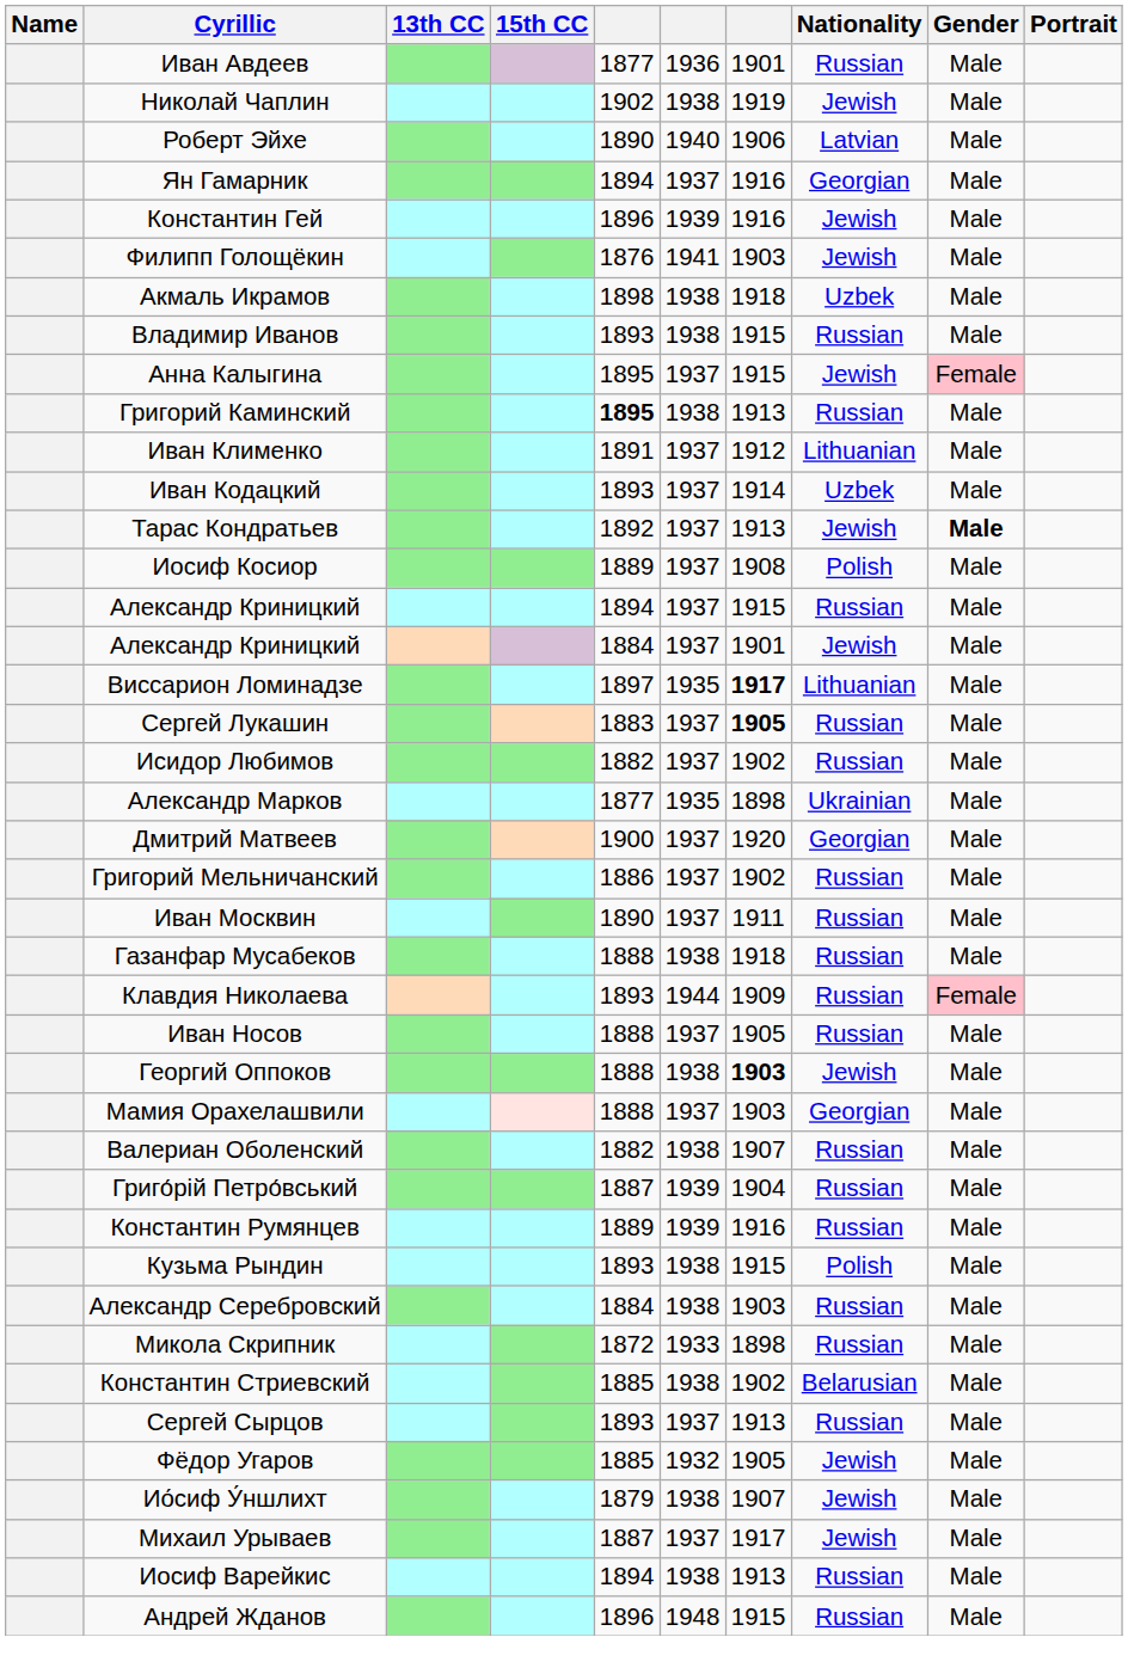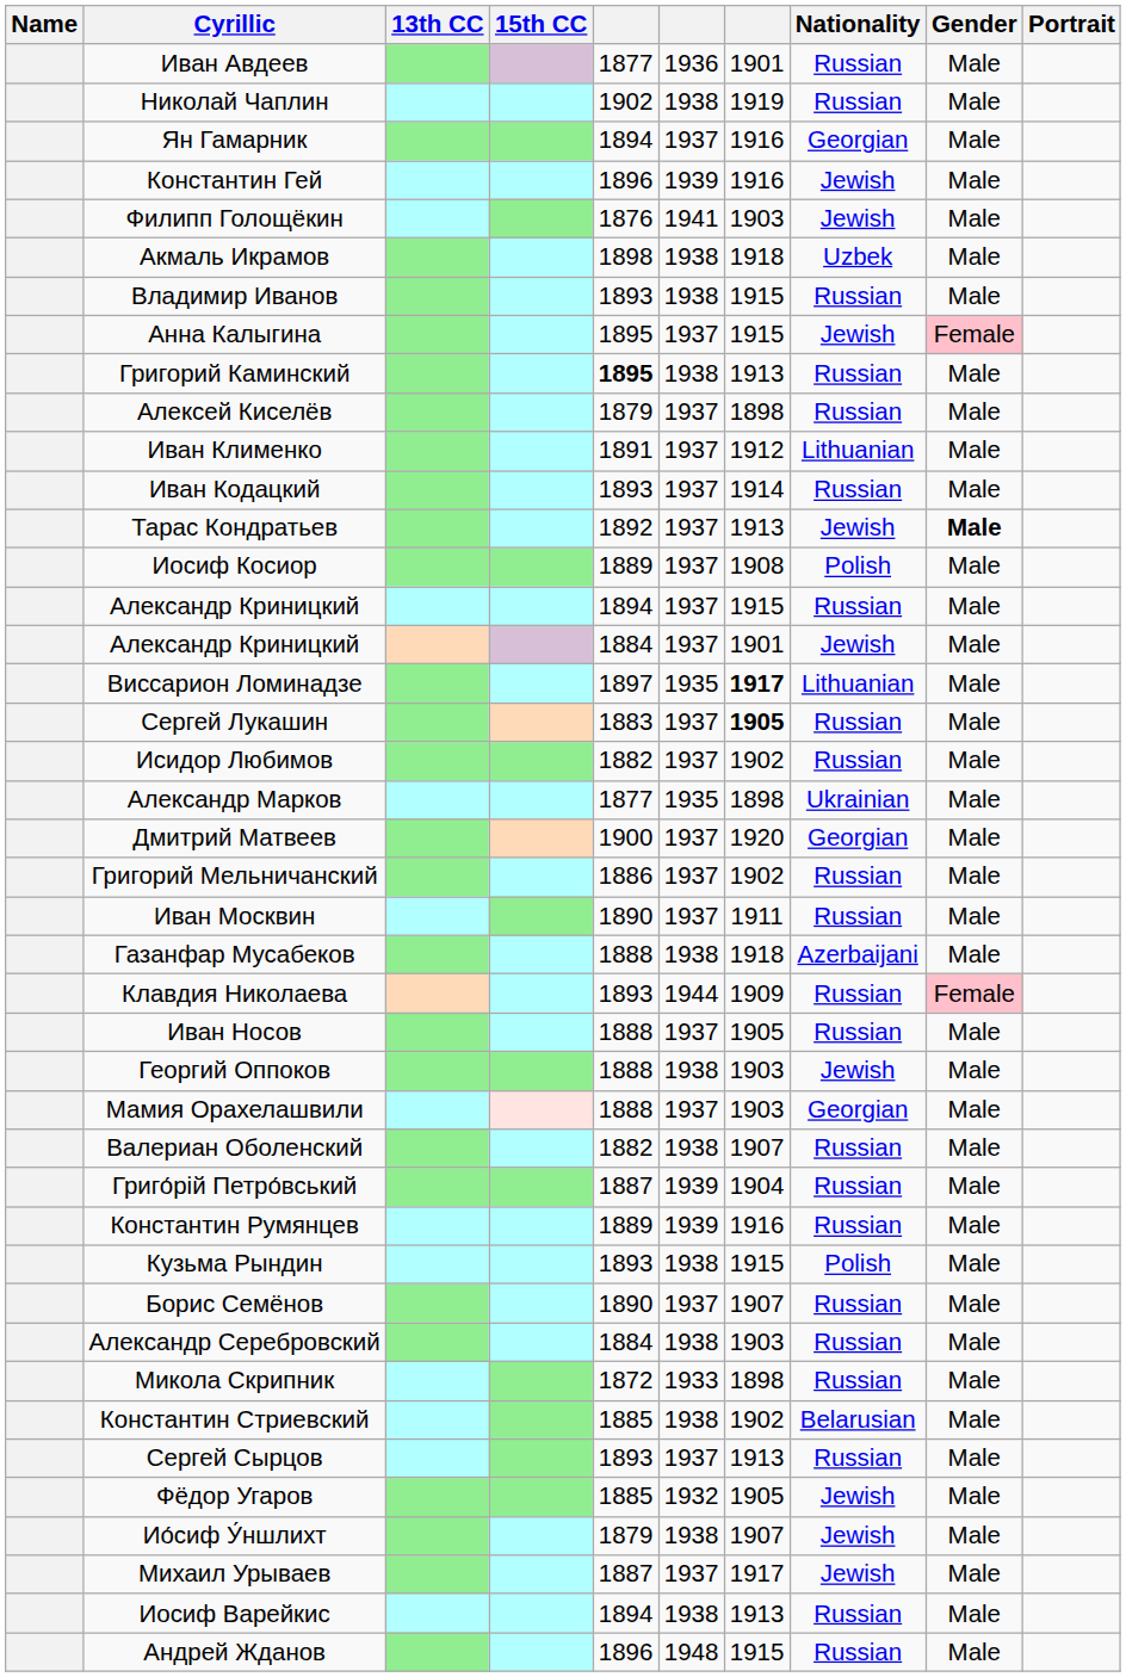Николай Чаплин | Nationality: Jewish -> Russian
- row: Роберт Эйхе | 1890 | 1940 | 1906 | Latvian | Male
+ row: Алексей Киселёв | 1879 | 1937 | 1898 | Russian | Male
Иван Кодацкий | Nationality: Uzbek -> Russian
Газанфар Мусабеков | Nationality: Russian -> Azerbaijani
Георгий Оппоков | column 7: bold -> normal
+ row: Борис Семёнов | 1890 | 1937 | 1907 | Russian | Male
